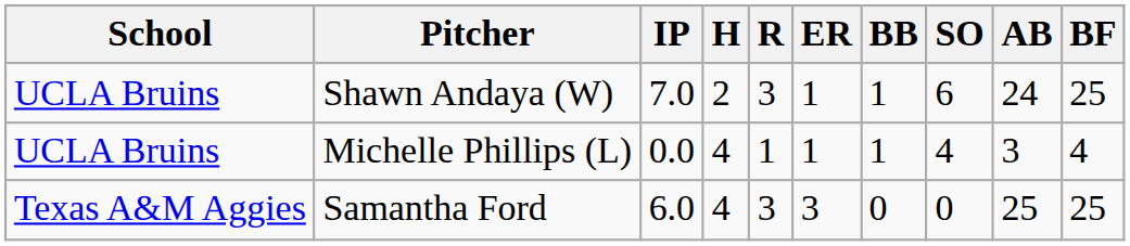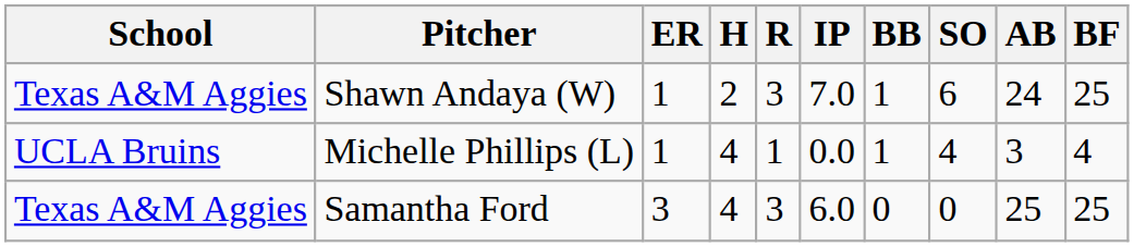columns swapped: IP <-> ER
Shawn Andaya (W) | School: UCLA Bruins -> Texas A&M Aggies
